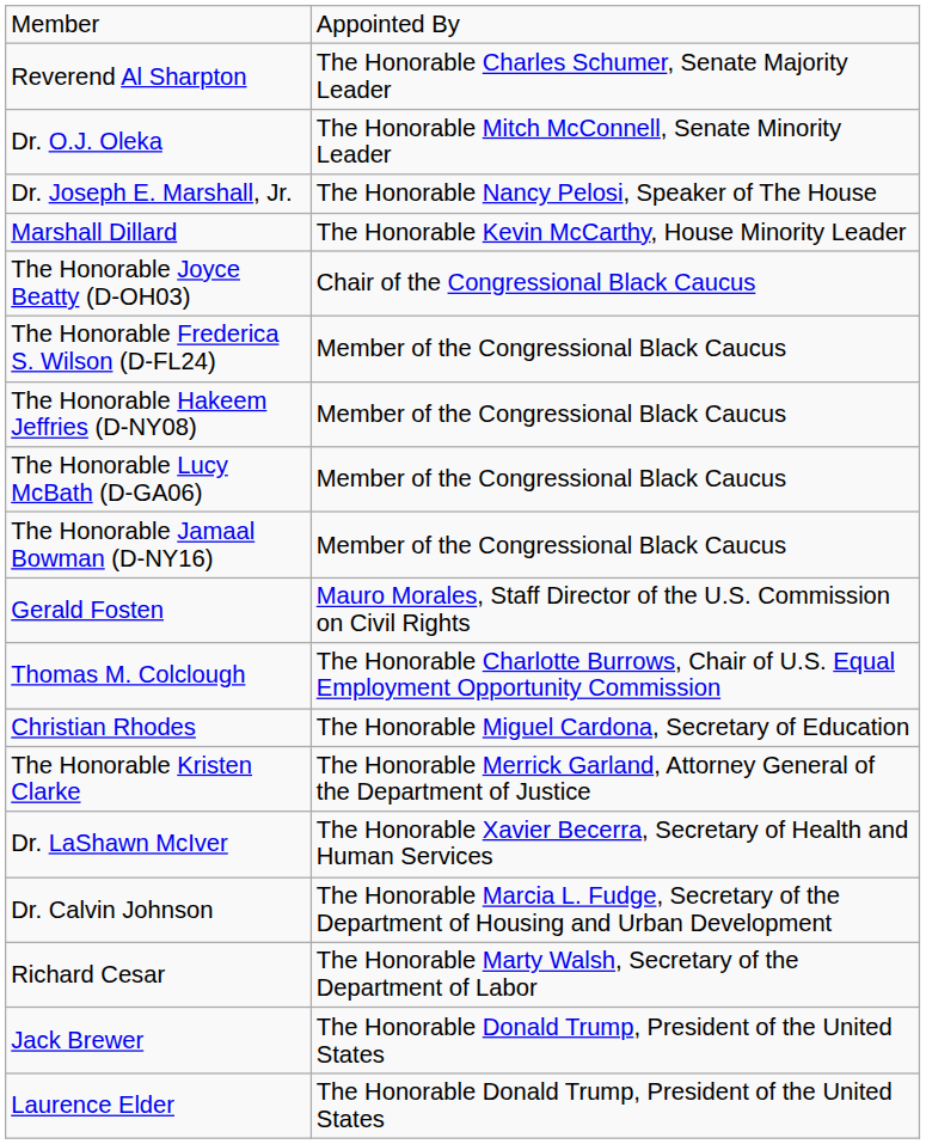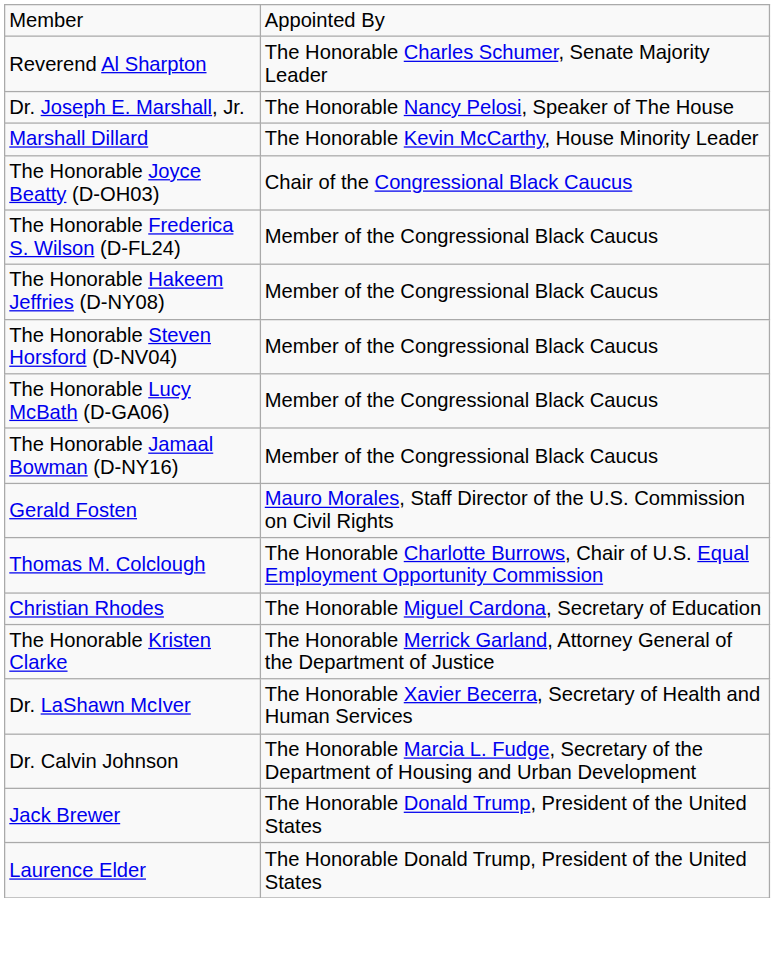- row: Dr. O.J. Oleka | The Honorable Mitch McConnell, Senate Minority Leader
+ row: The Honorable Steven Horsford (D-NV04) | Member of the Congressional Black Caucus
- row: Richard Cesar | The Honorable Marty Walsh, Secretary of the Department of Labor
